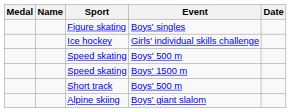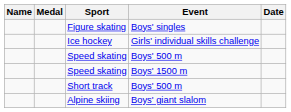columns swapped: Medal <-> Name
